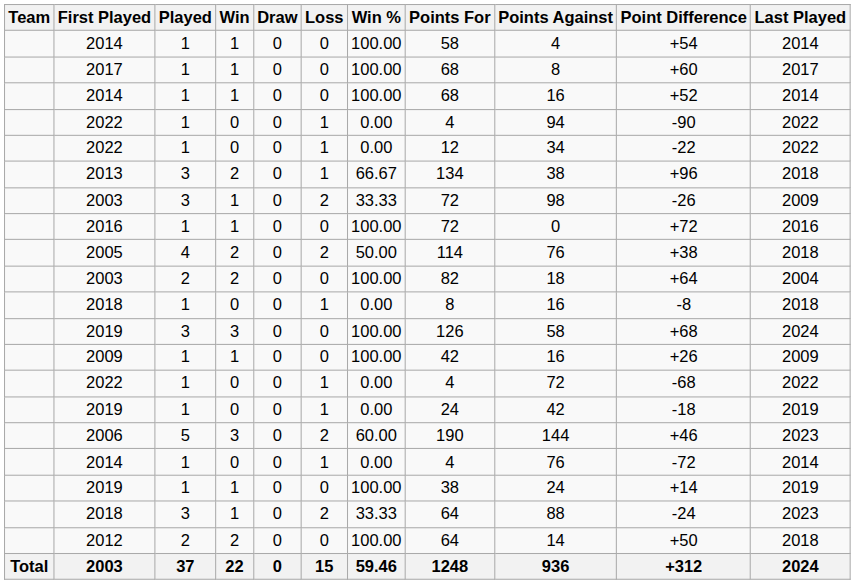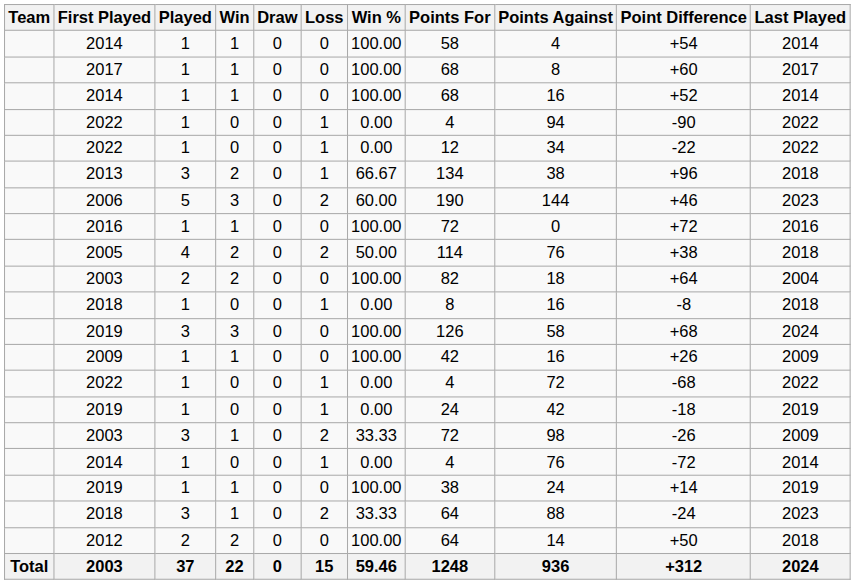rows swapped: 2003 / 1 <-> 2006
